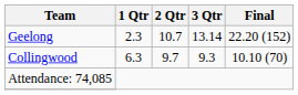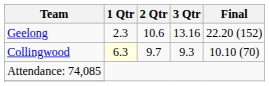Geelong | 2 Qtr: 10.7 -> 10.6
Geelong | 3 Qtr: 13.14 -> 13.16
Collingwood | 1 Qtr: no background -> lightyellow background
